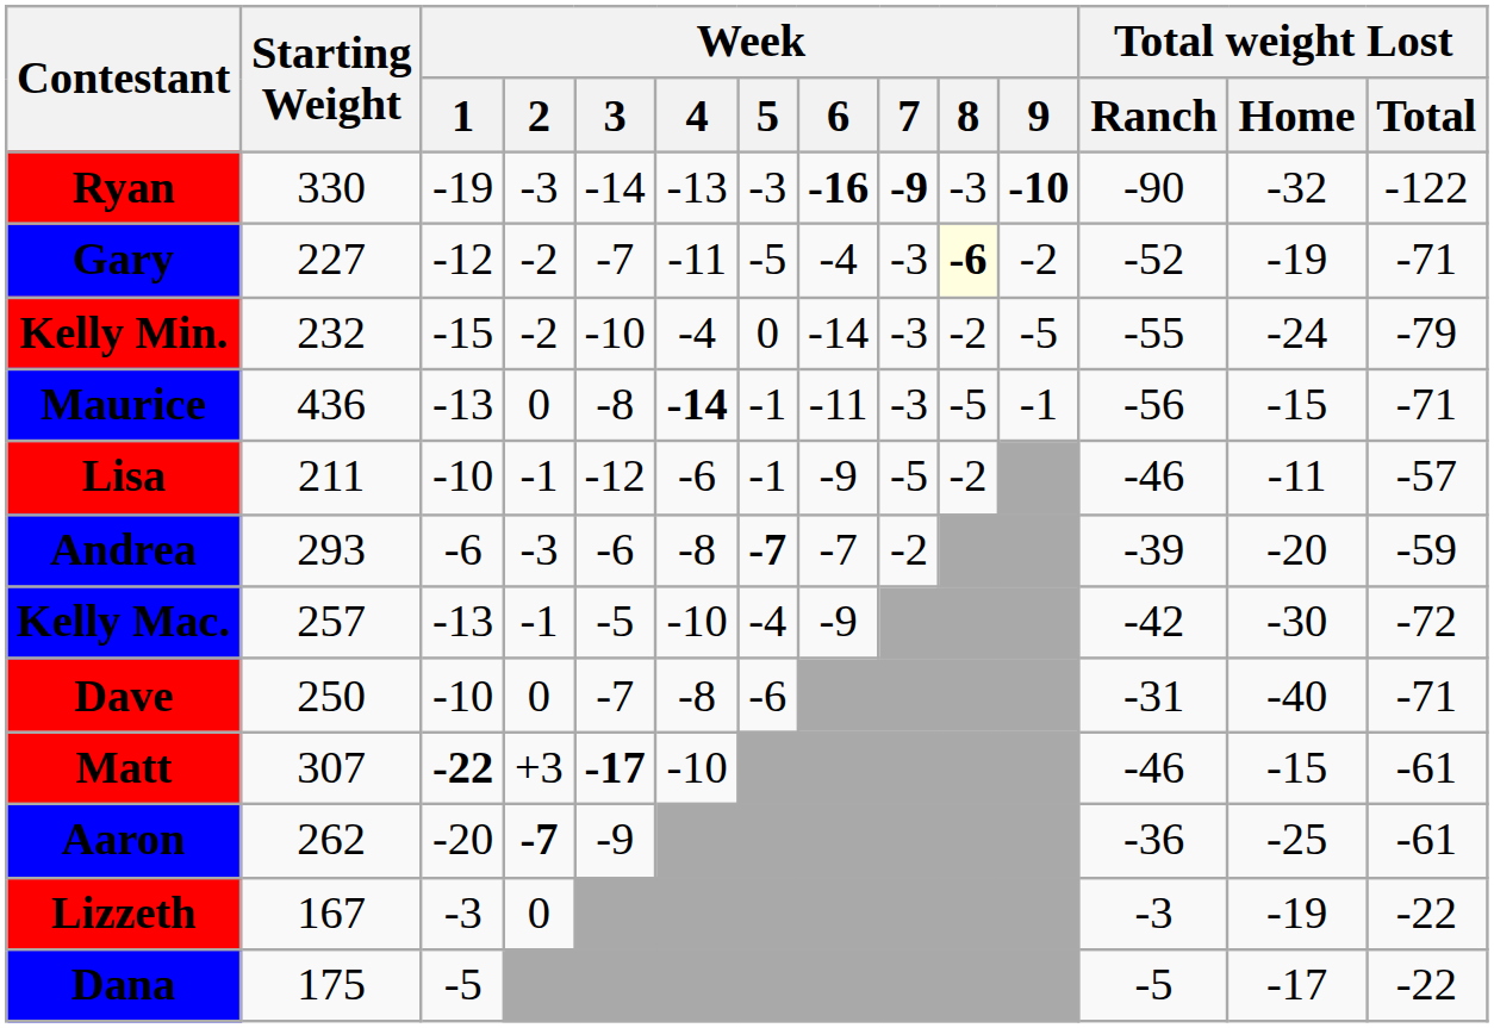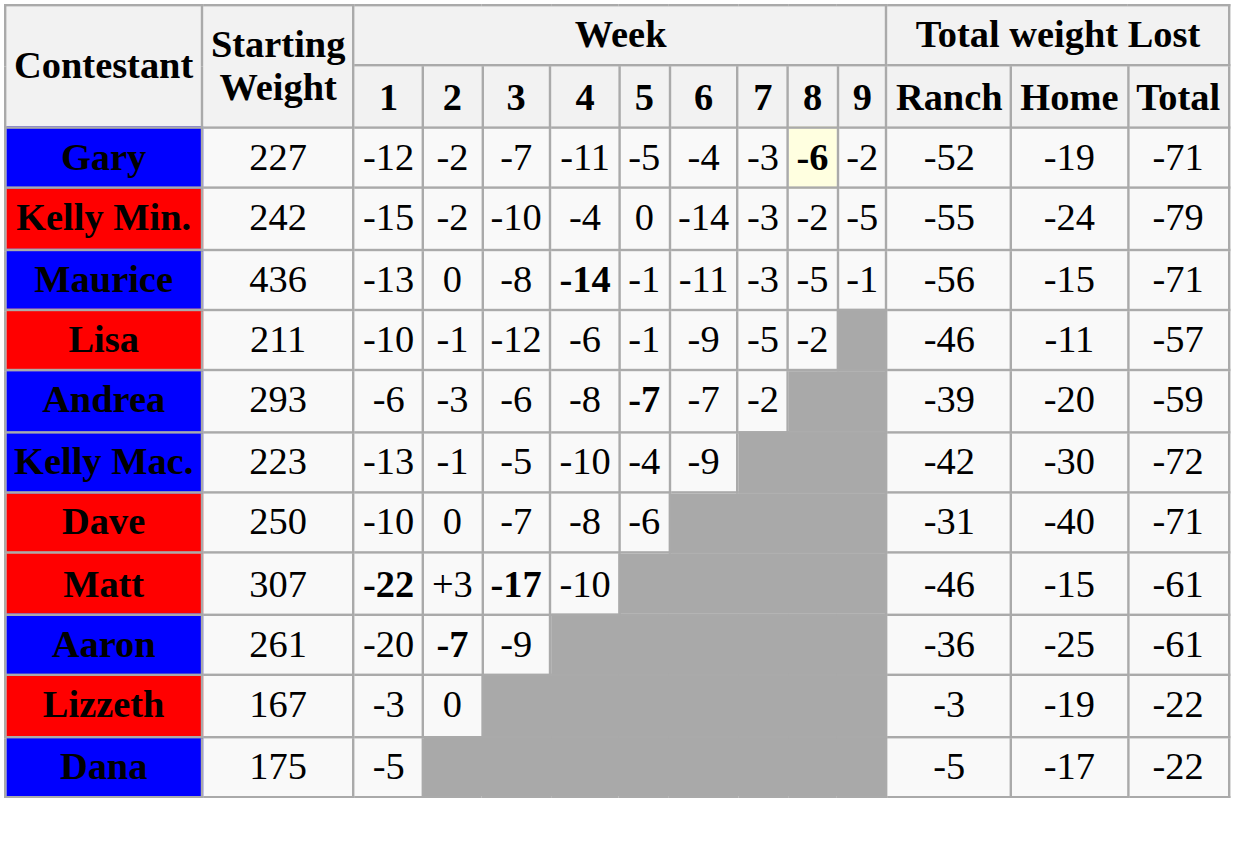- row: Ryan | 330 | -19 | -3 | -14 | -13 | -3 | -16 | -9 | -3 | -10 | -90 | -32 | -122
Kelly Min. | Starting Weight: 232 -> 242
Kelly Mac. | Starting Weight: 257 -> 223
Aaron | Starting Weight: 262 -> 261
